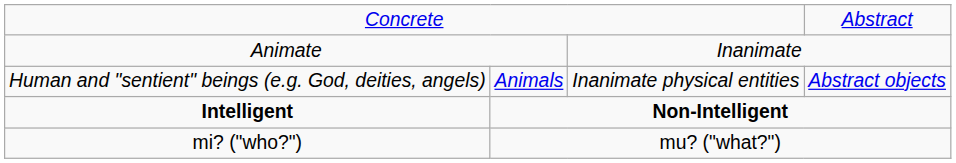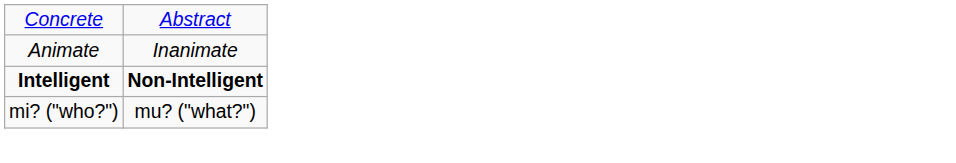- row: Human and "sentient" beings (e.g. God, deities, angels) | Animals | Inanimate physical entities | Abstract objects
